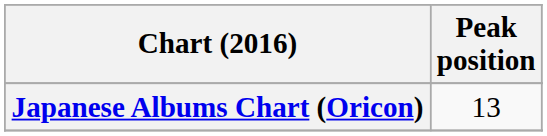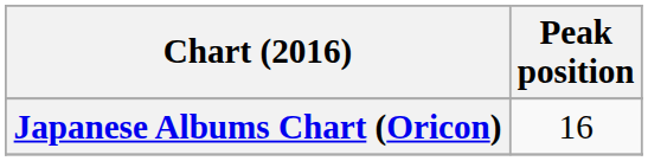Japanese Albums Chart (Oricon) | Peak position: 13 -> 16
